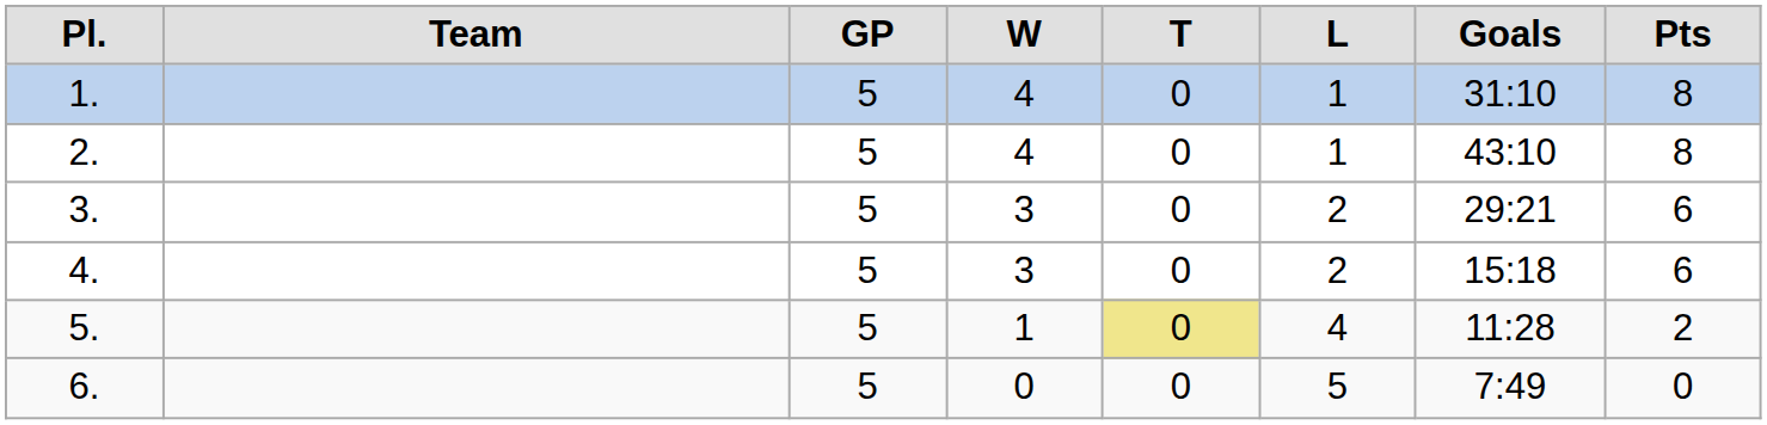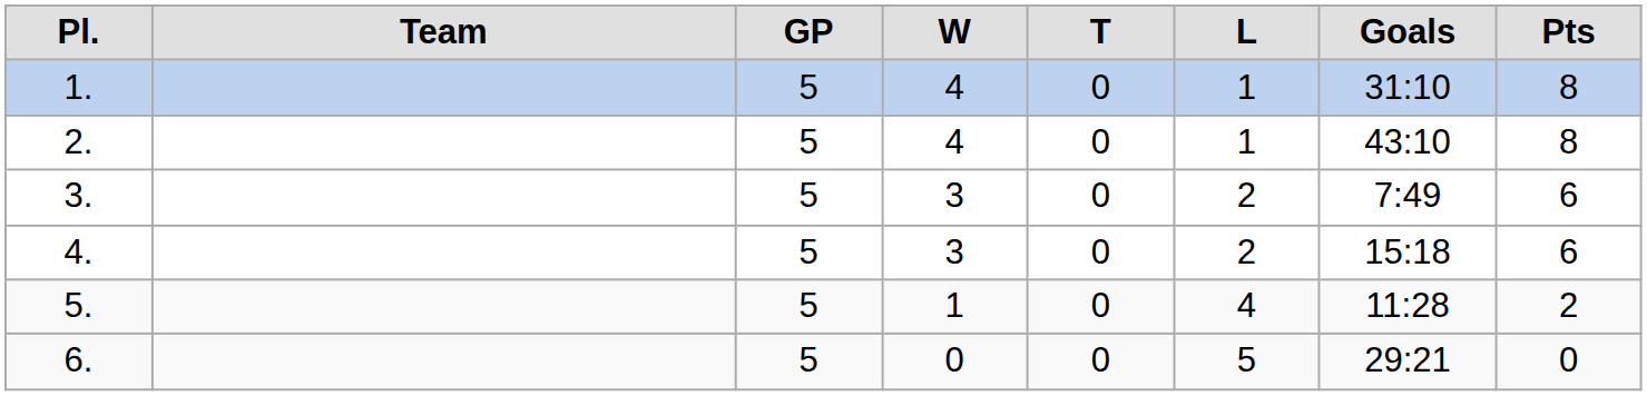3. | column 7: 29:21 -> 7:49
5. | column 5: khaki background -> no background
6. | column 7: 7:49 -> 29:21
